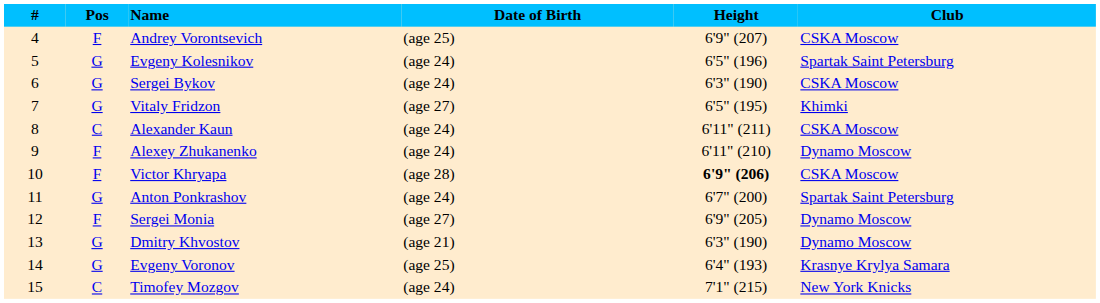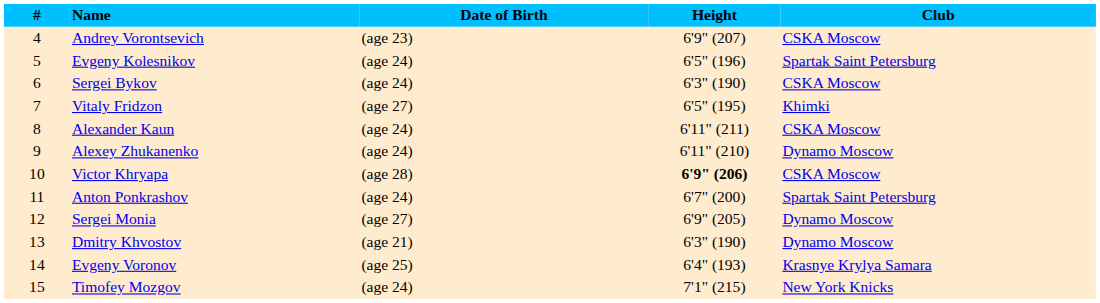- column: Pos | F | G | G | G | C | F | F | G | F | G | G | C
Andrey Vorontsevich | Date of Birth: (age 25) -> (age 23)
